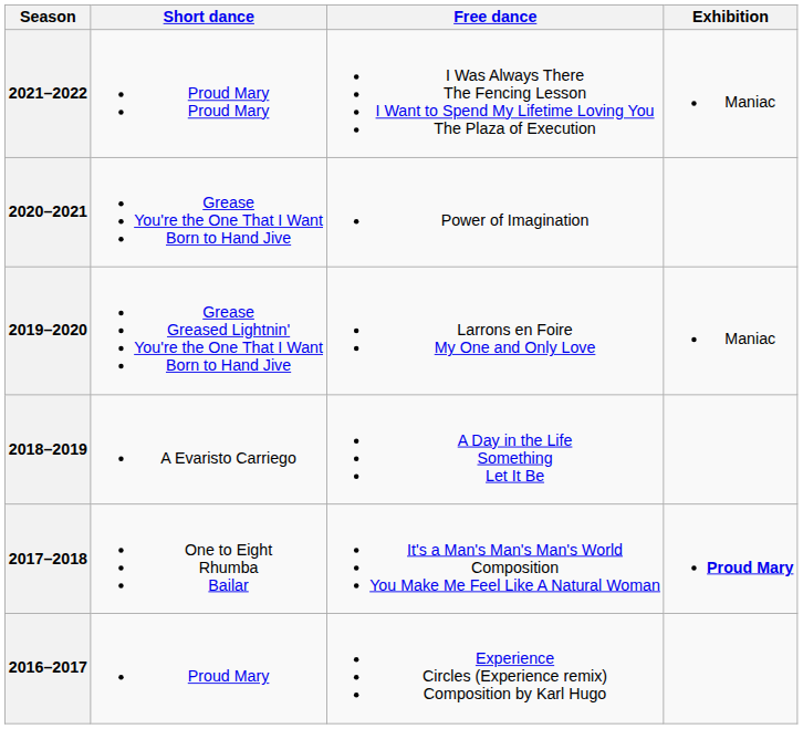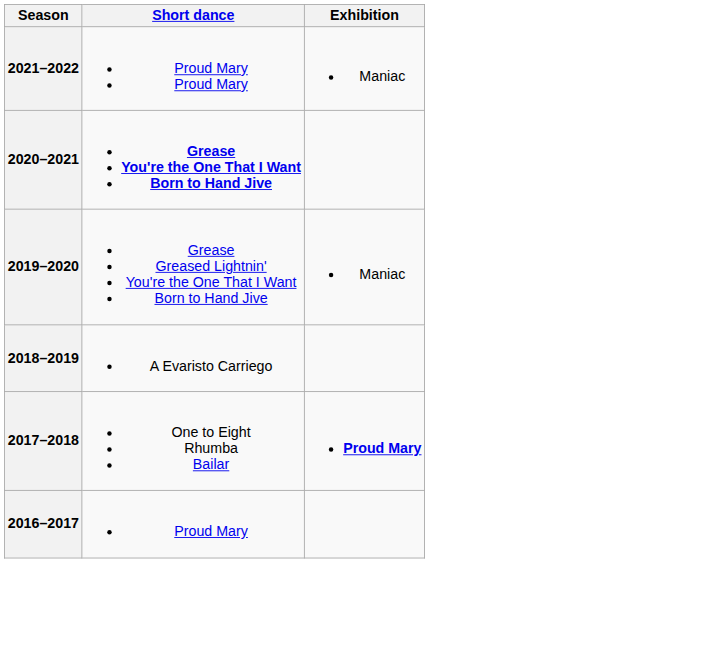- column: Free dance | I Was Always There The Fencing Lesson I Want to Spend My Lifetime Loving You The Plaza of Execution | Power of Imagination | Larrons en Foire My One and Only Love | A Day in the Life Something Let It Be | It's a Man's Man's Man's World Composition You Make Me Feel Like A Natural Woman | Experience Circles (Experience remix) Composition by Karl Hugo
2020–2021 | Short dance: normal -> bold
